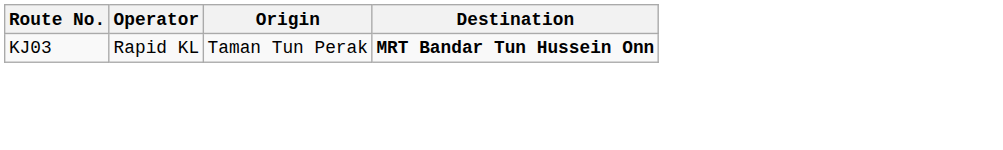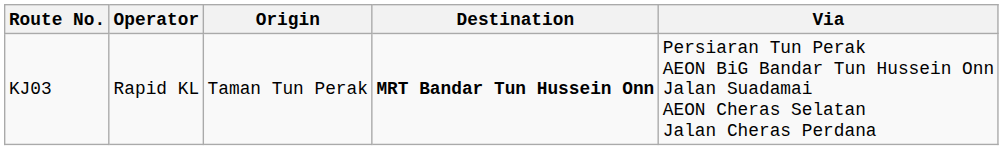+ column: Via | Persiaran Tun Perak AEON BiG Bandar Tun Hussein Onn Jalan Suadamai AEON Cheras Selatan Jalan Cheras Perdana
